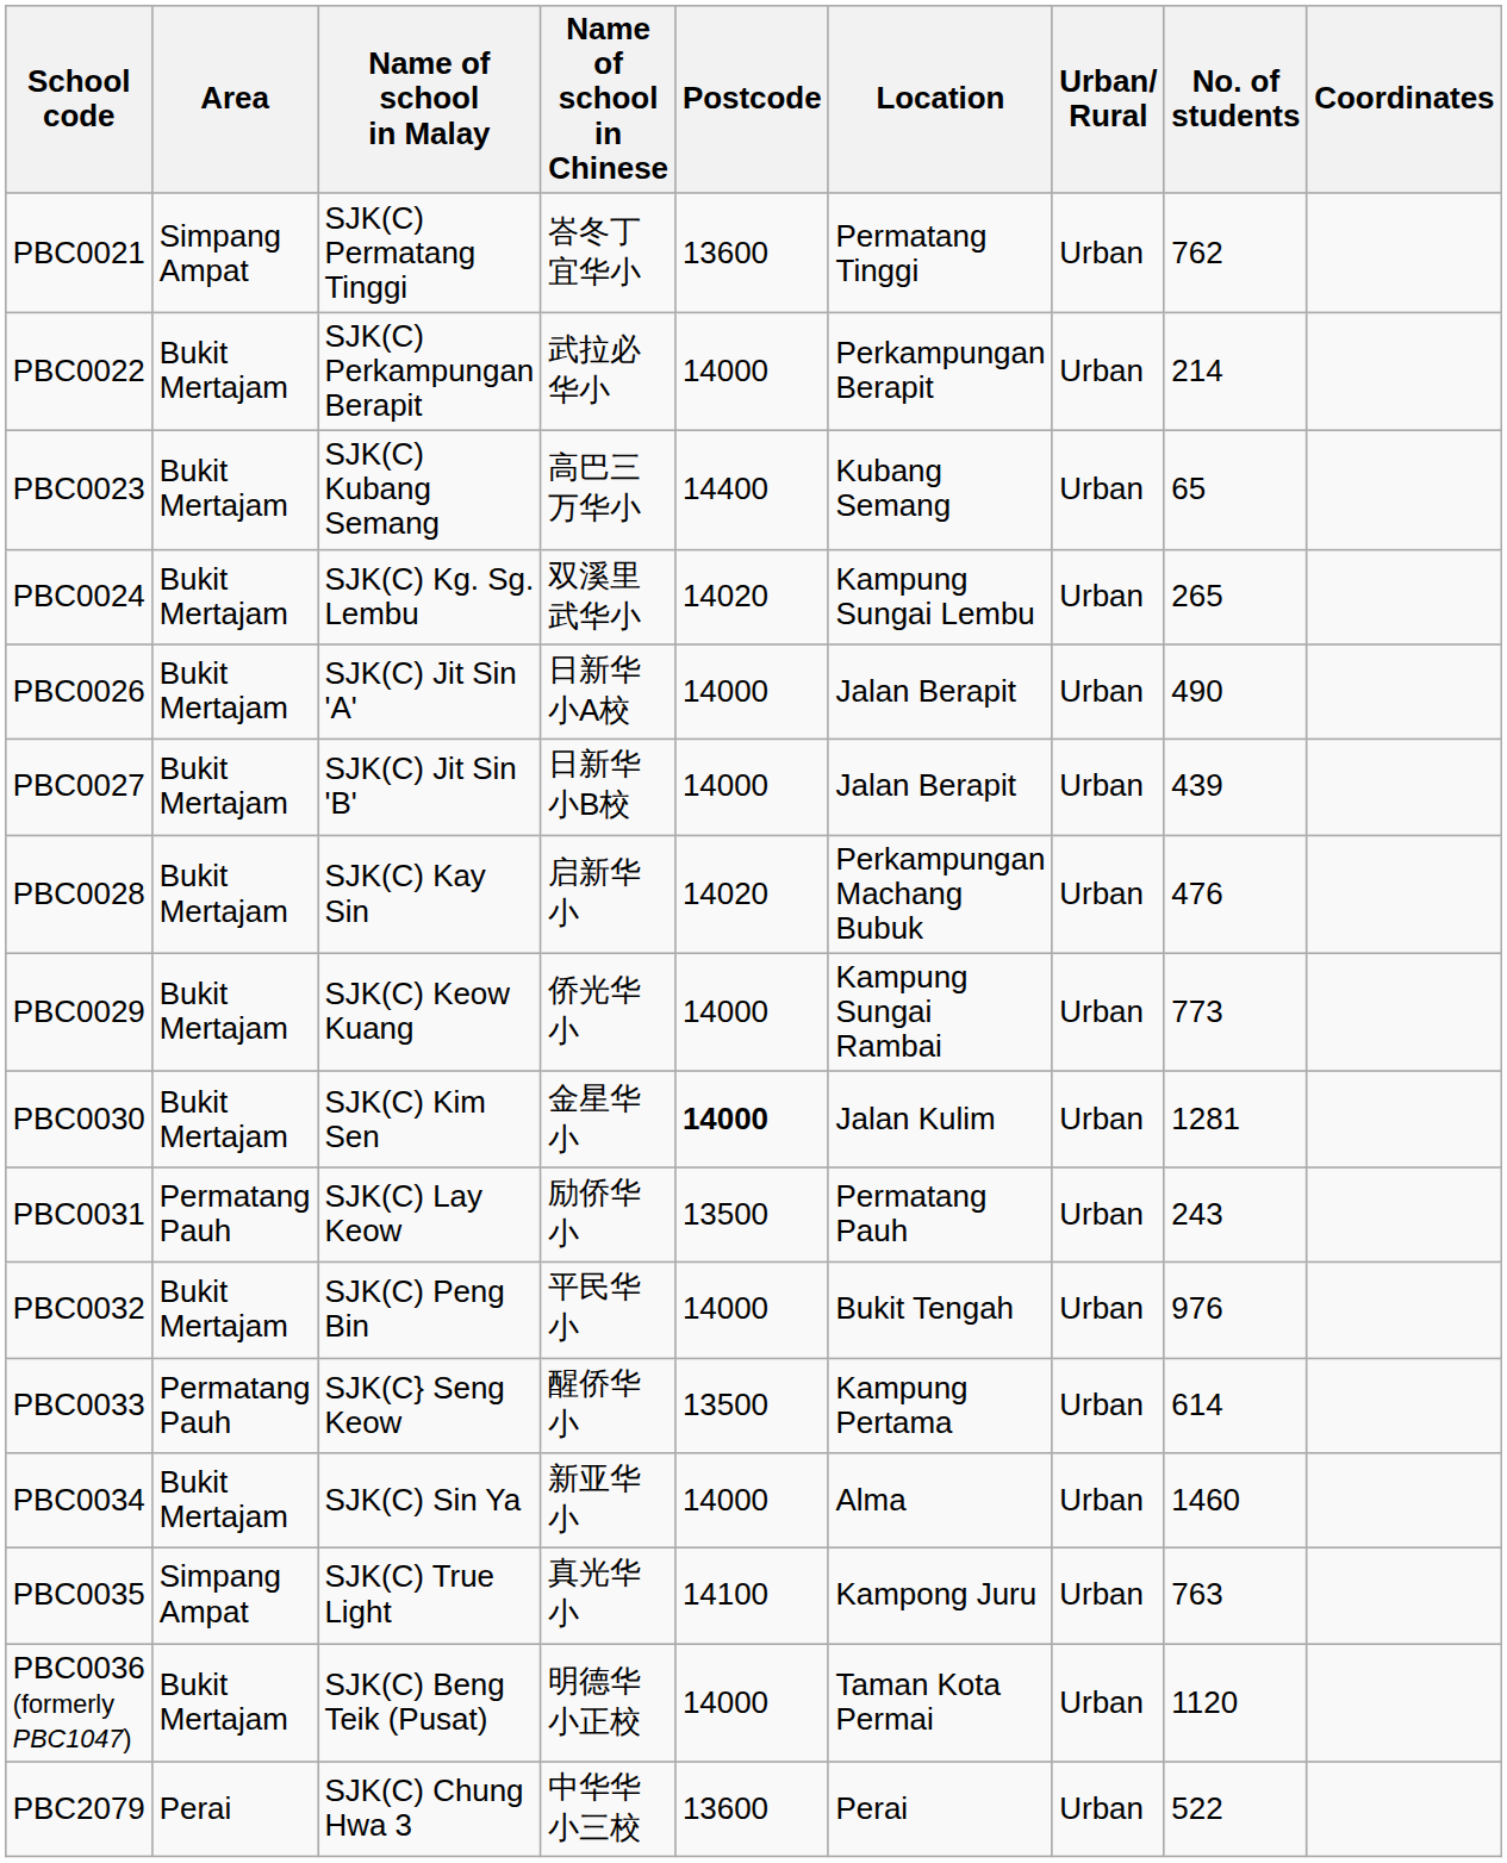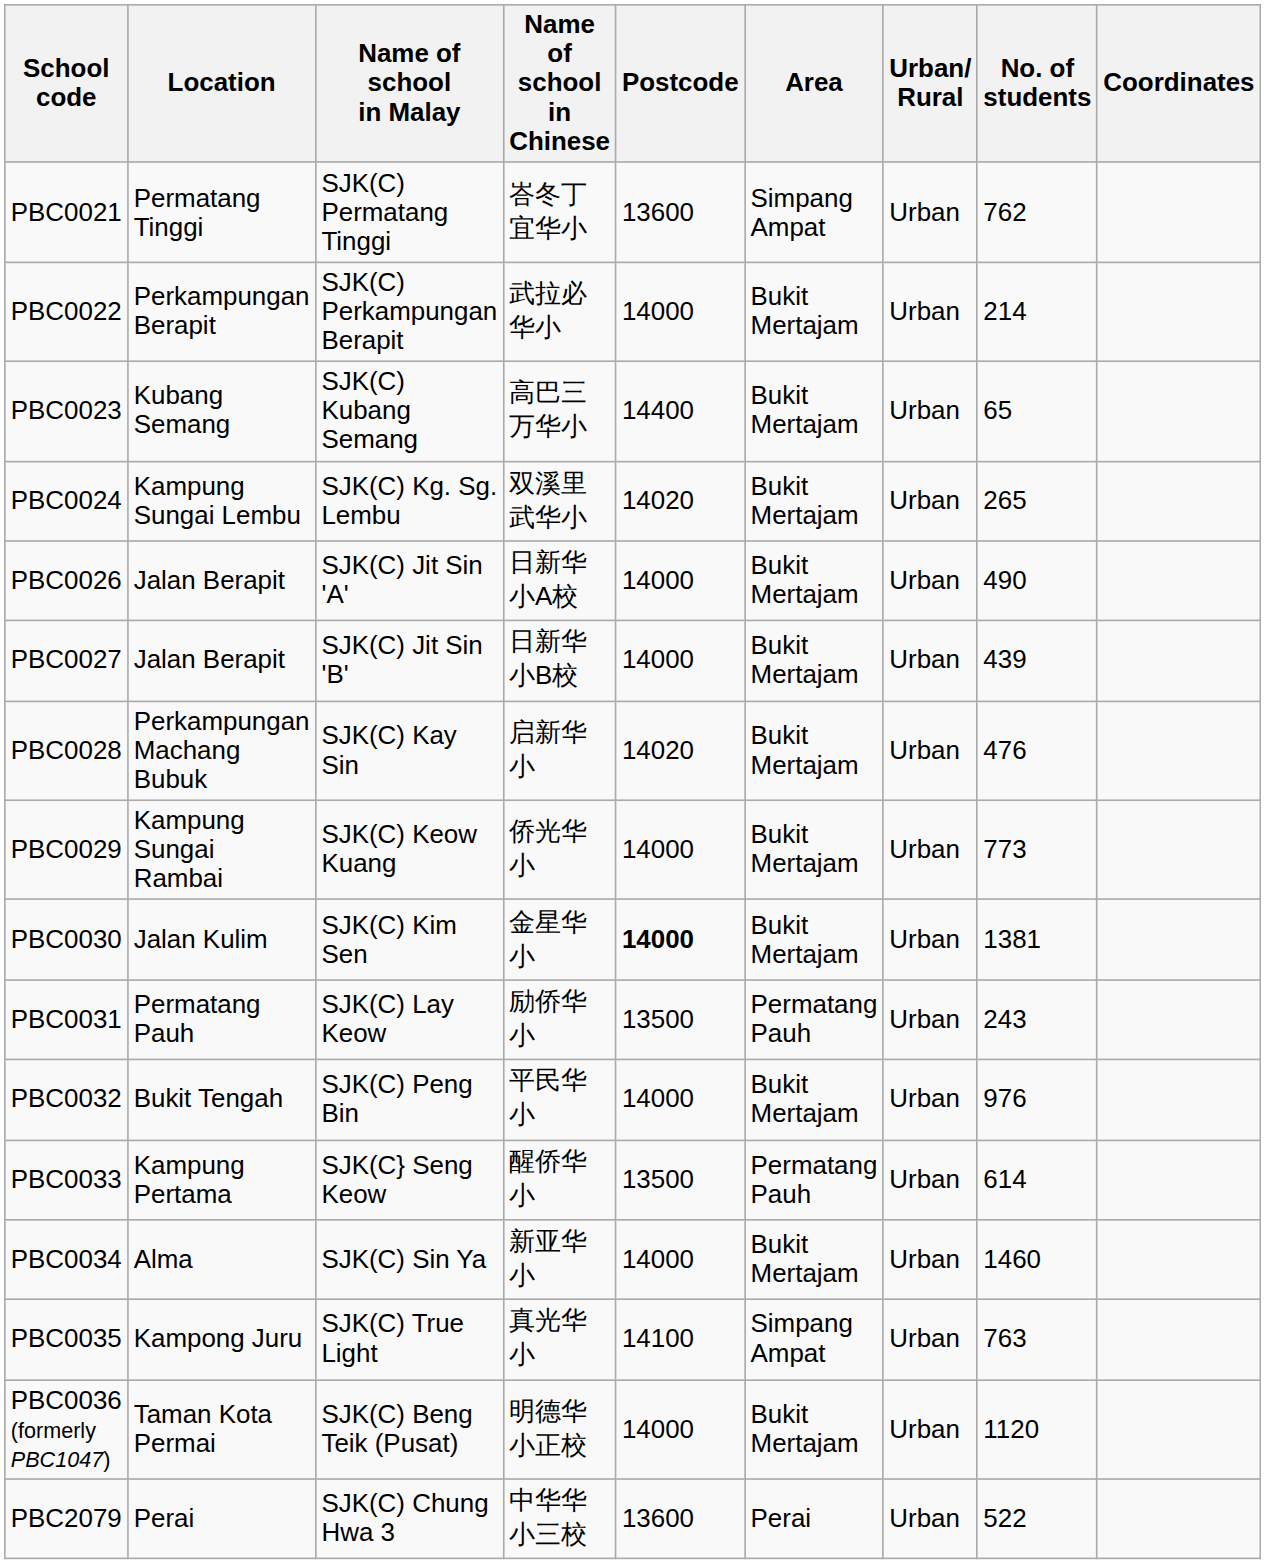columns swapped: Location <-> Area
PBC0030 | No. of students: 1281 -> 1381
